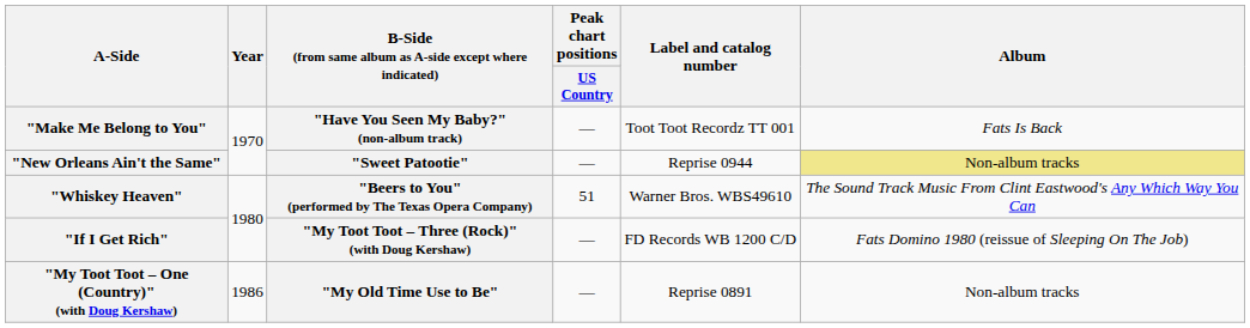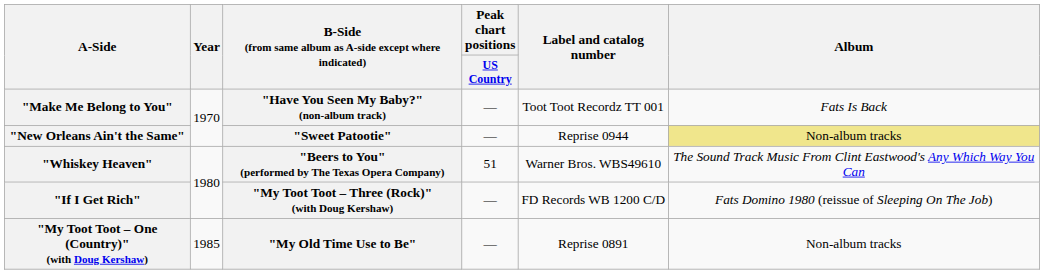"My Toot Toot – One (Country)" (with Doug Kershaw) | Year: 1986 -> 1985
